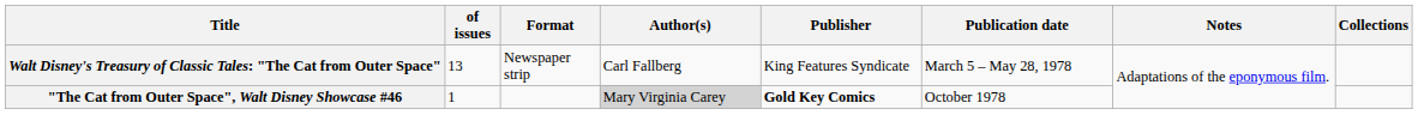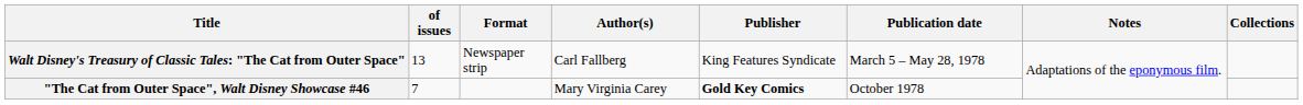"The Cat from Outer Space", Walt Disney Showcase #46 | of issues: 1 -> 7
"The Cat from Outer Space", Walt Disney Showcase #46 | Author(s): lightgrey background -> no background
